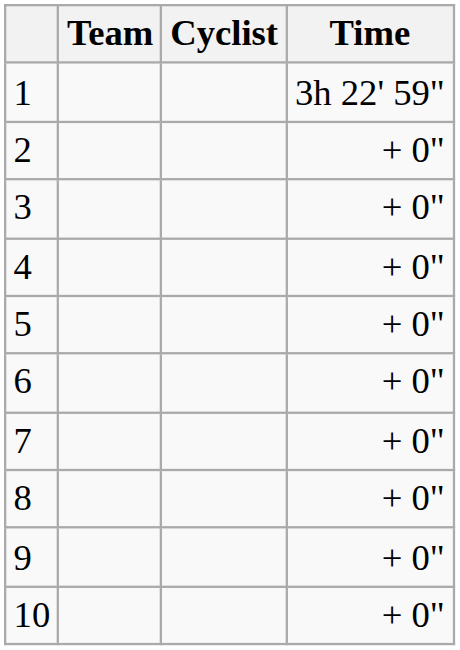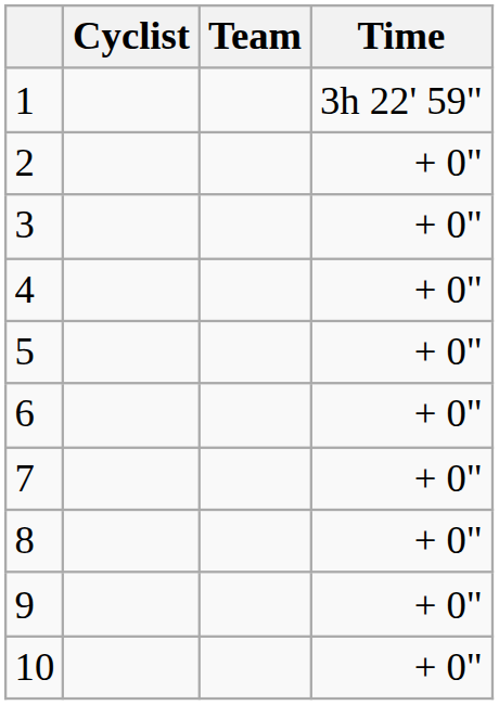columns swapped: Cyclist <-> Team
